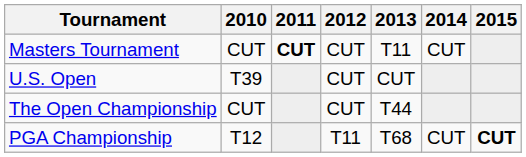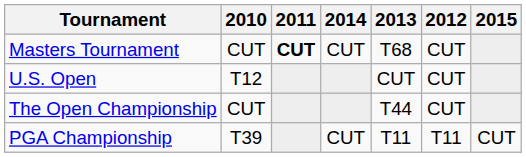columns swapped: 2012 <-> 2014
Masters Tournament | 2013: T11 -> T68
U.S. Open | 2010: T39 -> T12
PGA Championship | 2010: T12 -> T39
PGA Championship | 2013: T68 -> T11
PGA Championship | 2015: bold -> normal
